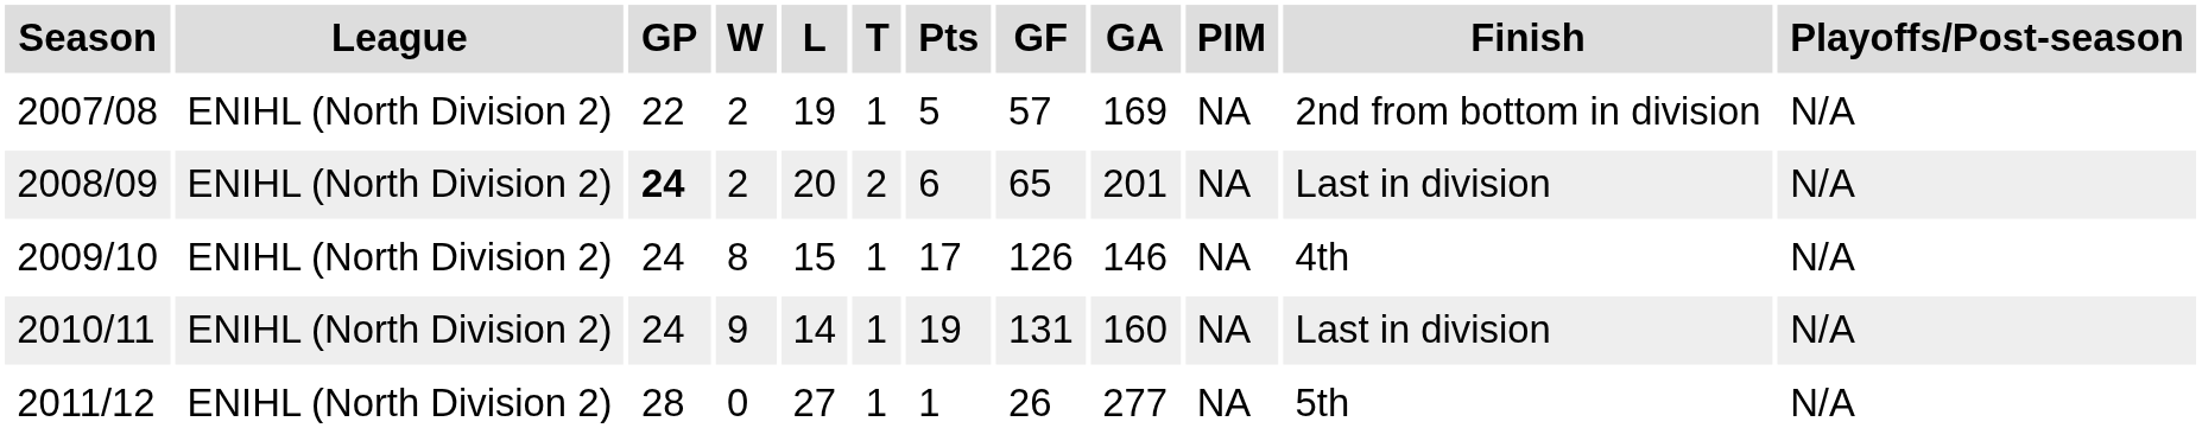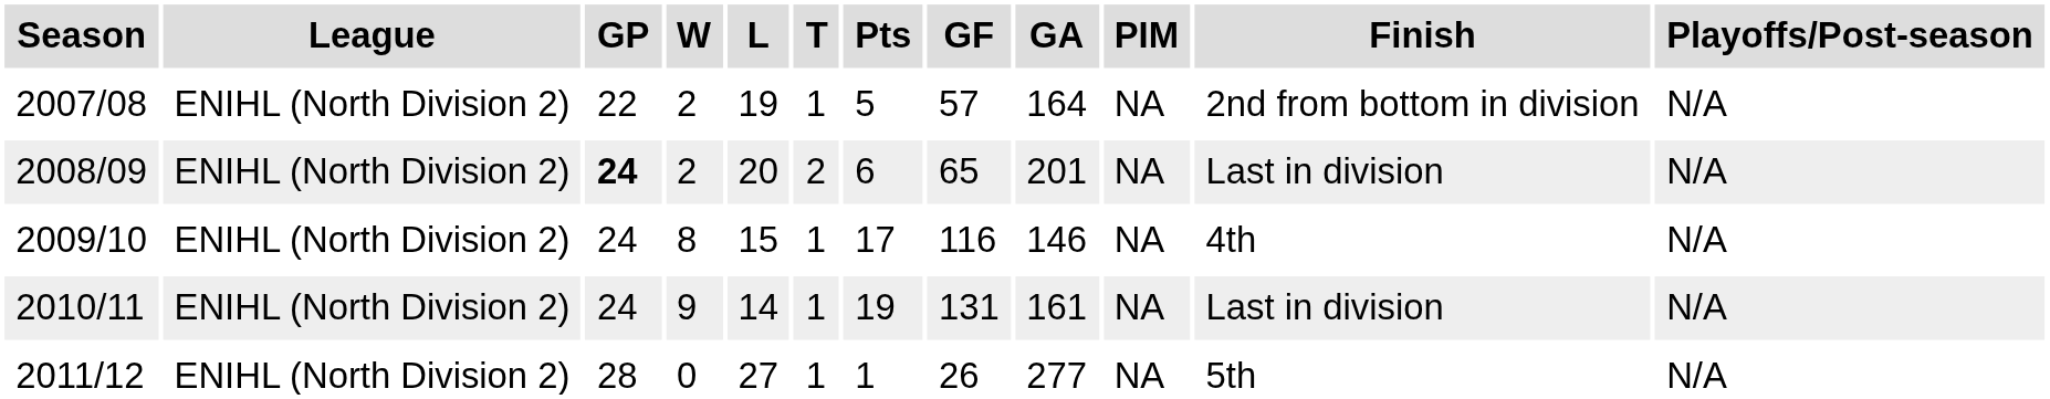2007/08 | GA: 169 -> 164
2009/10 | GF: 126 -> 116
2010/11 | GA: 160 -> 161
